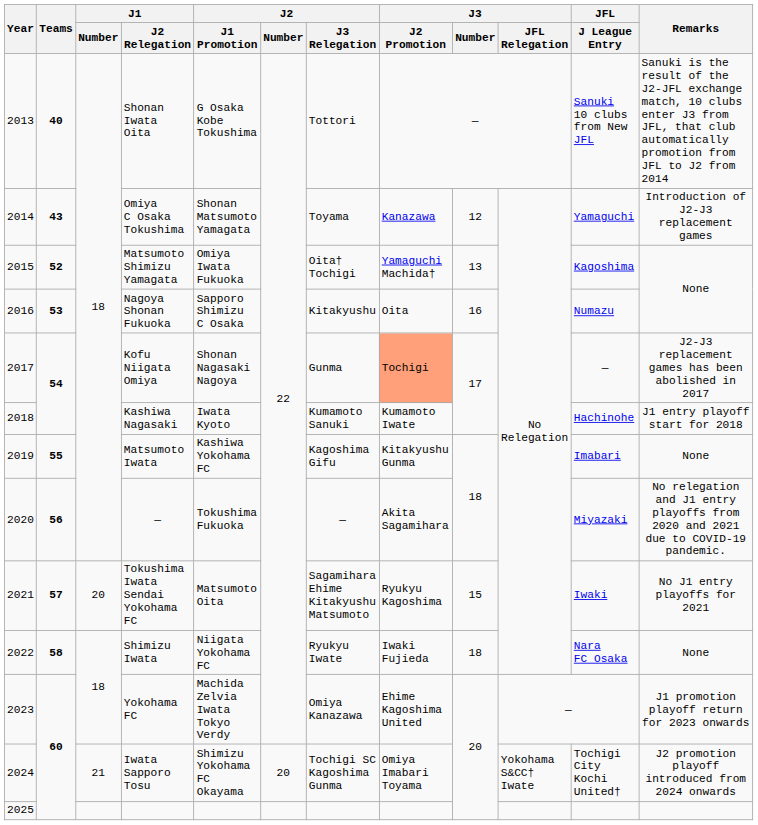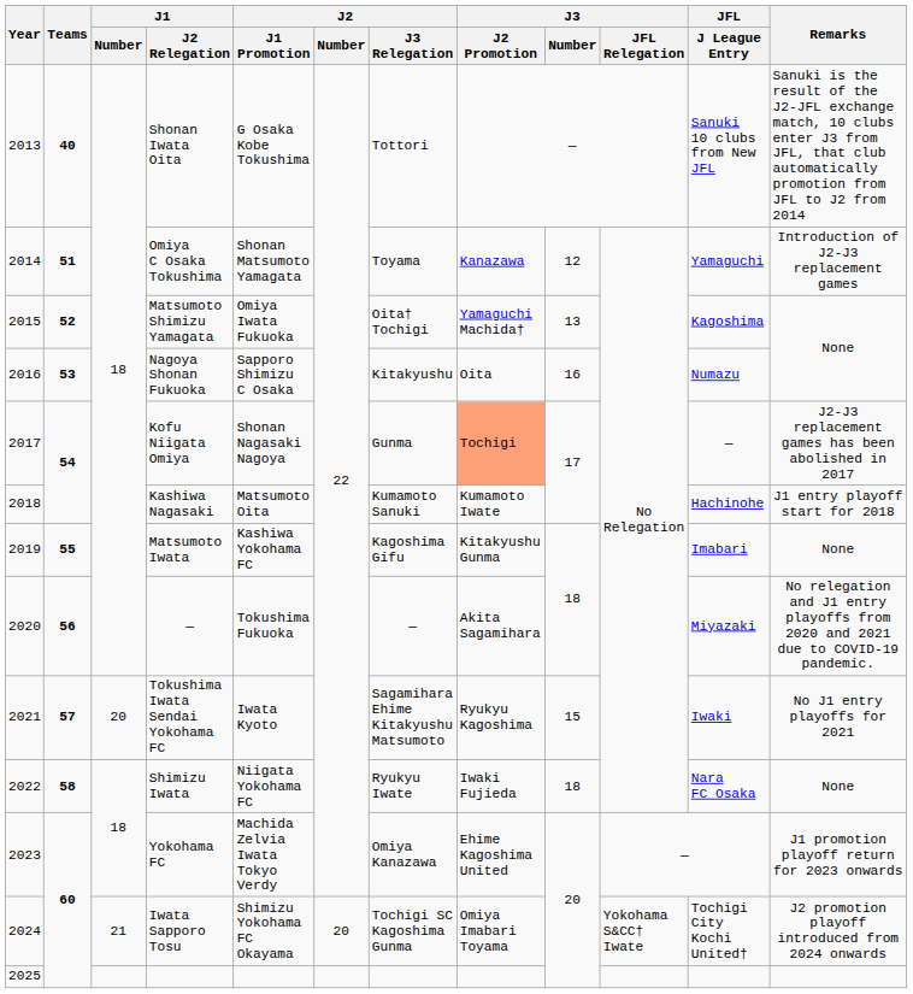Omiya C Osaka Tokushima | Teams: 43 -> 51
Kashiwa Nagasaki | J2 / J1 Promotion: Iwata Kyoto -> Matsumoto Oita
Tokushima Iwata Sendai Yokohama FC | J2 / J1 Promotion: Matsumoto Oita -> Iwata Kyoto
